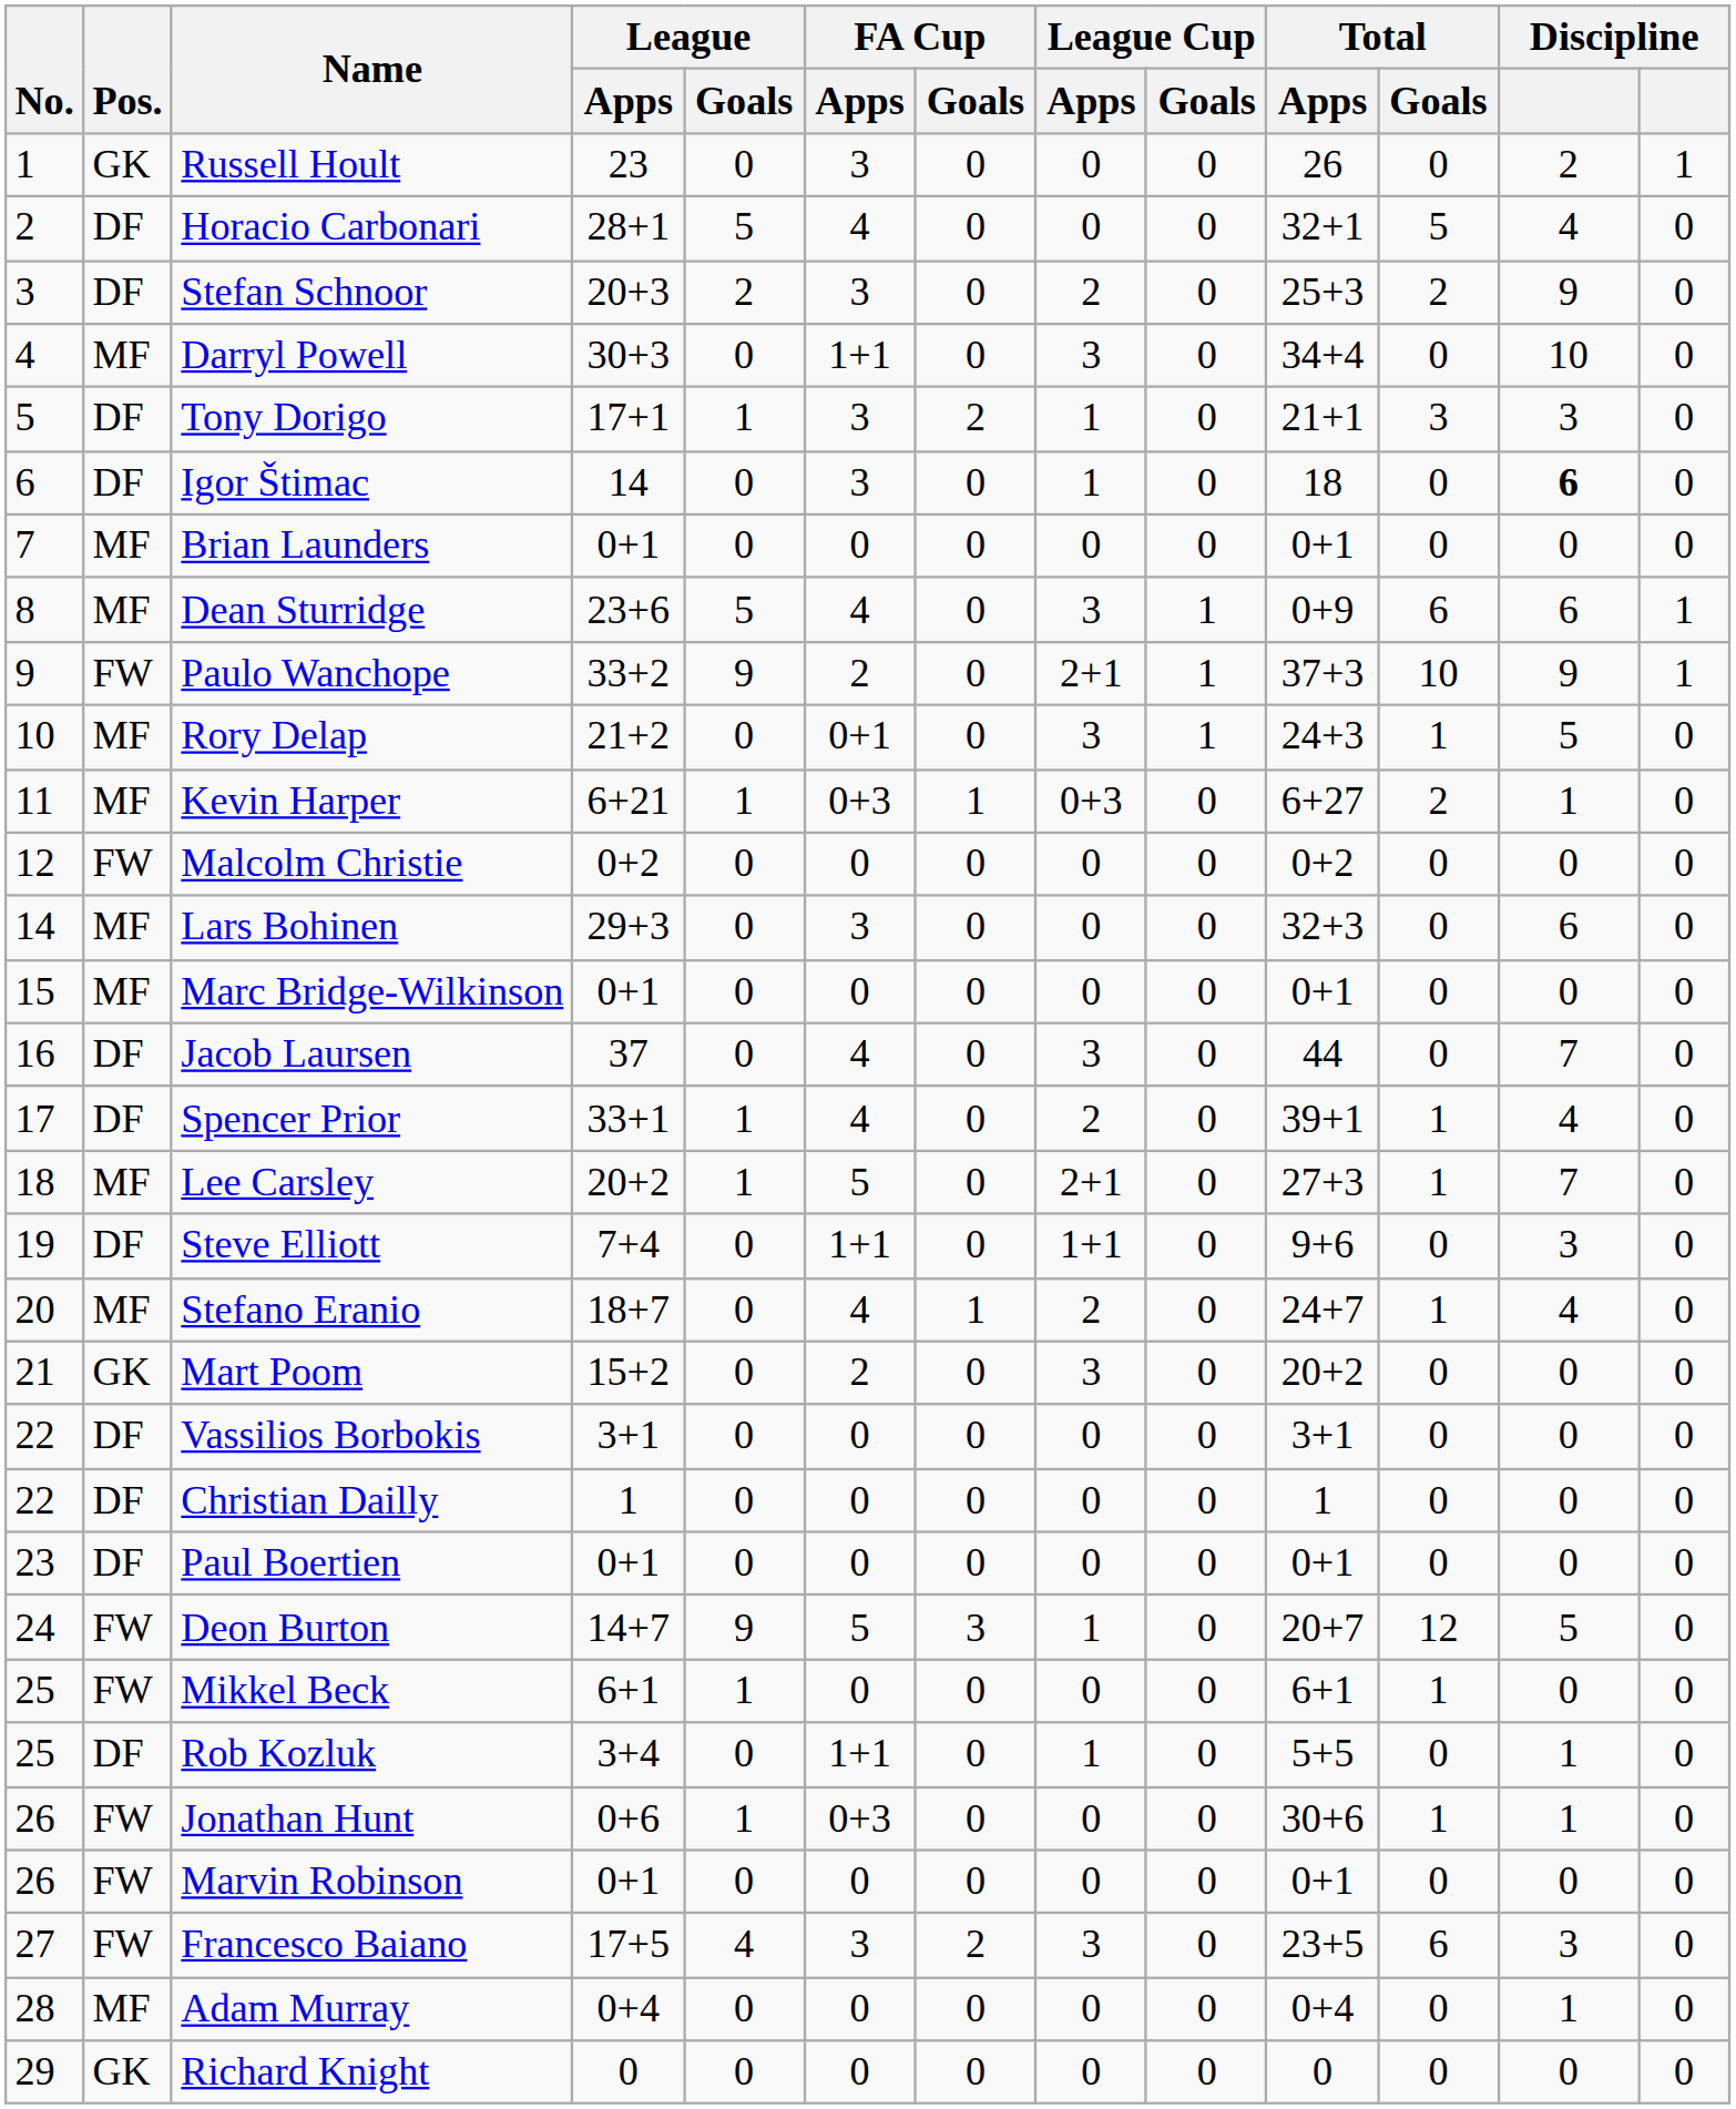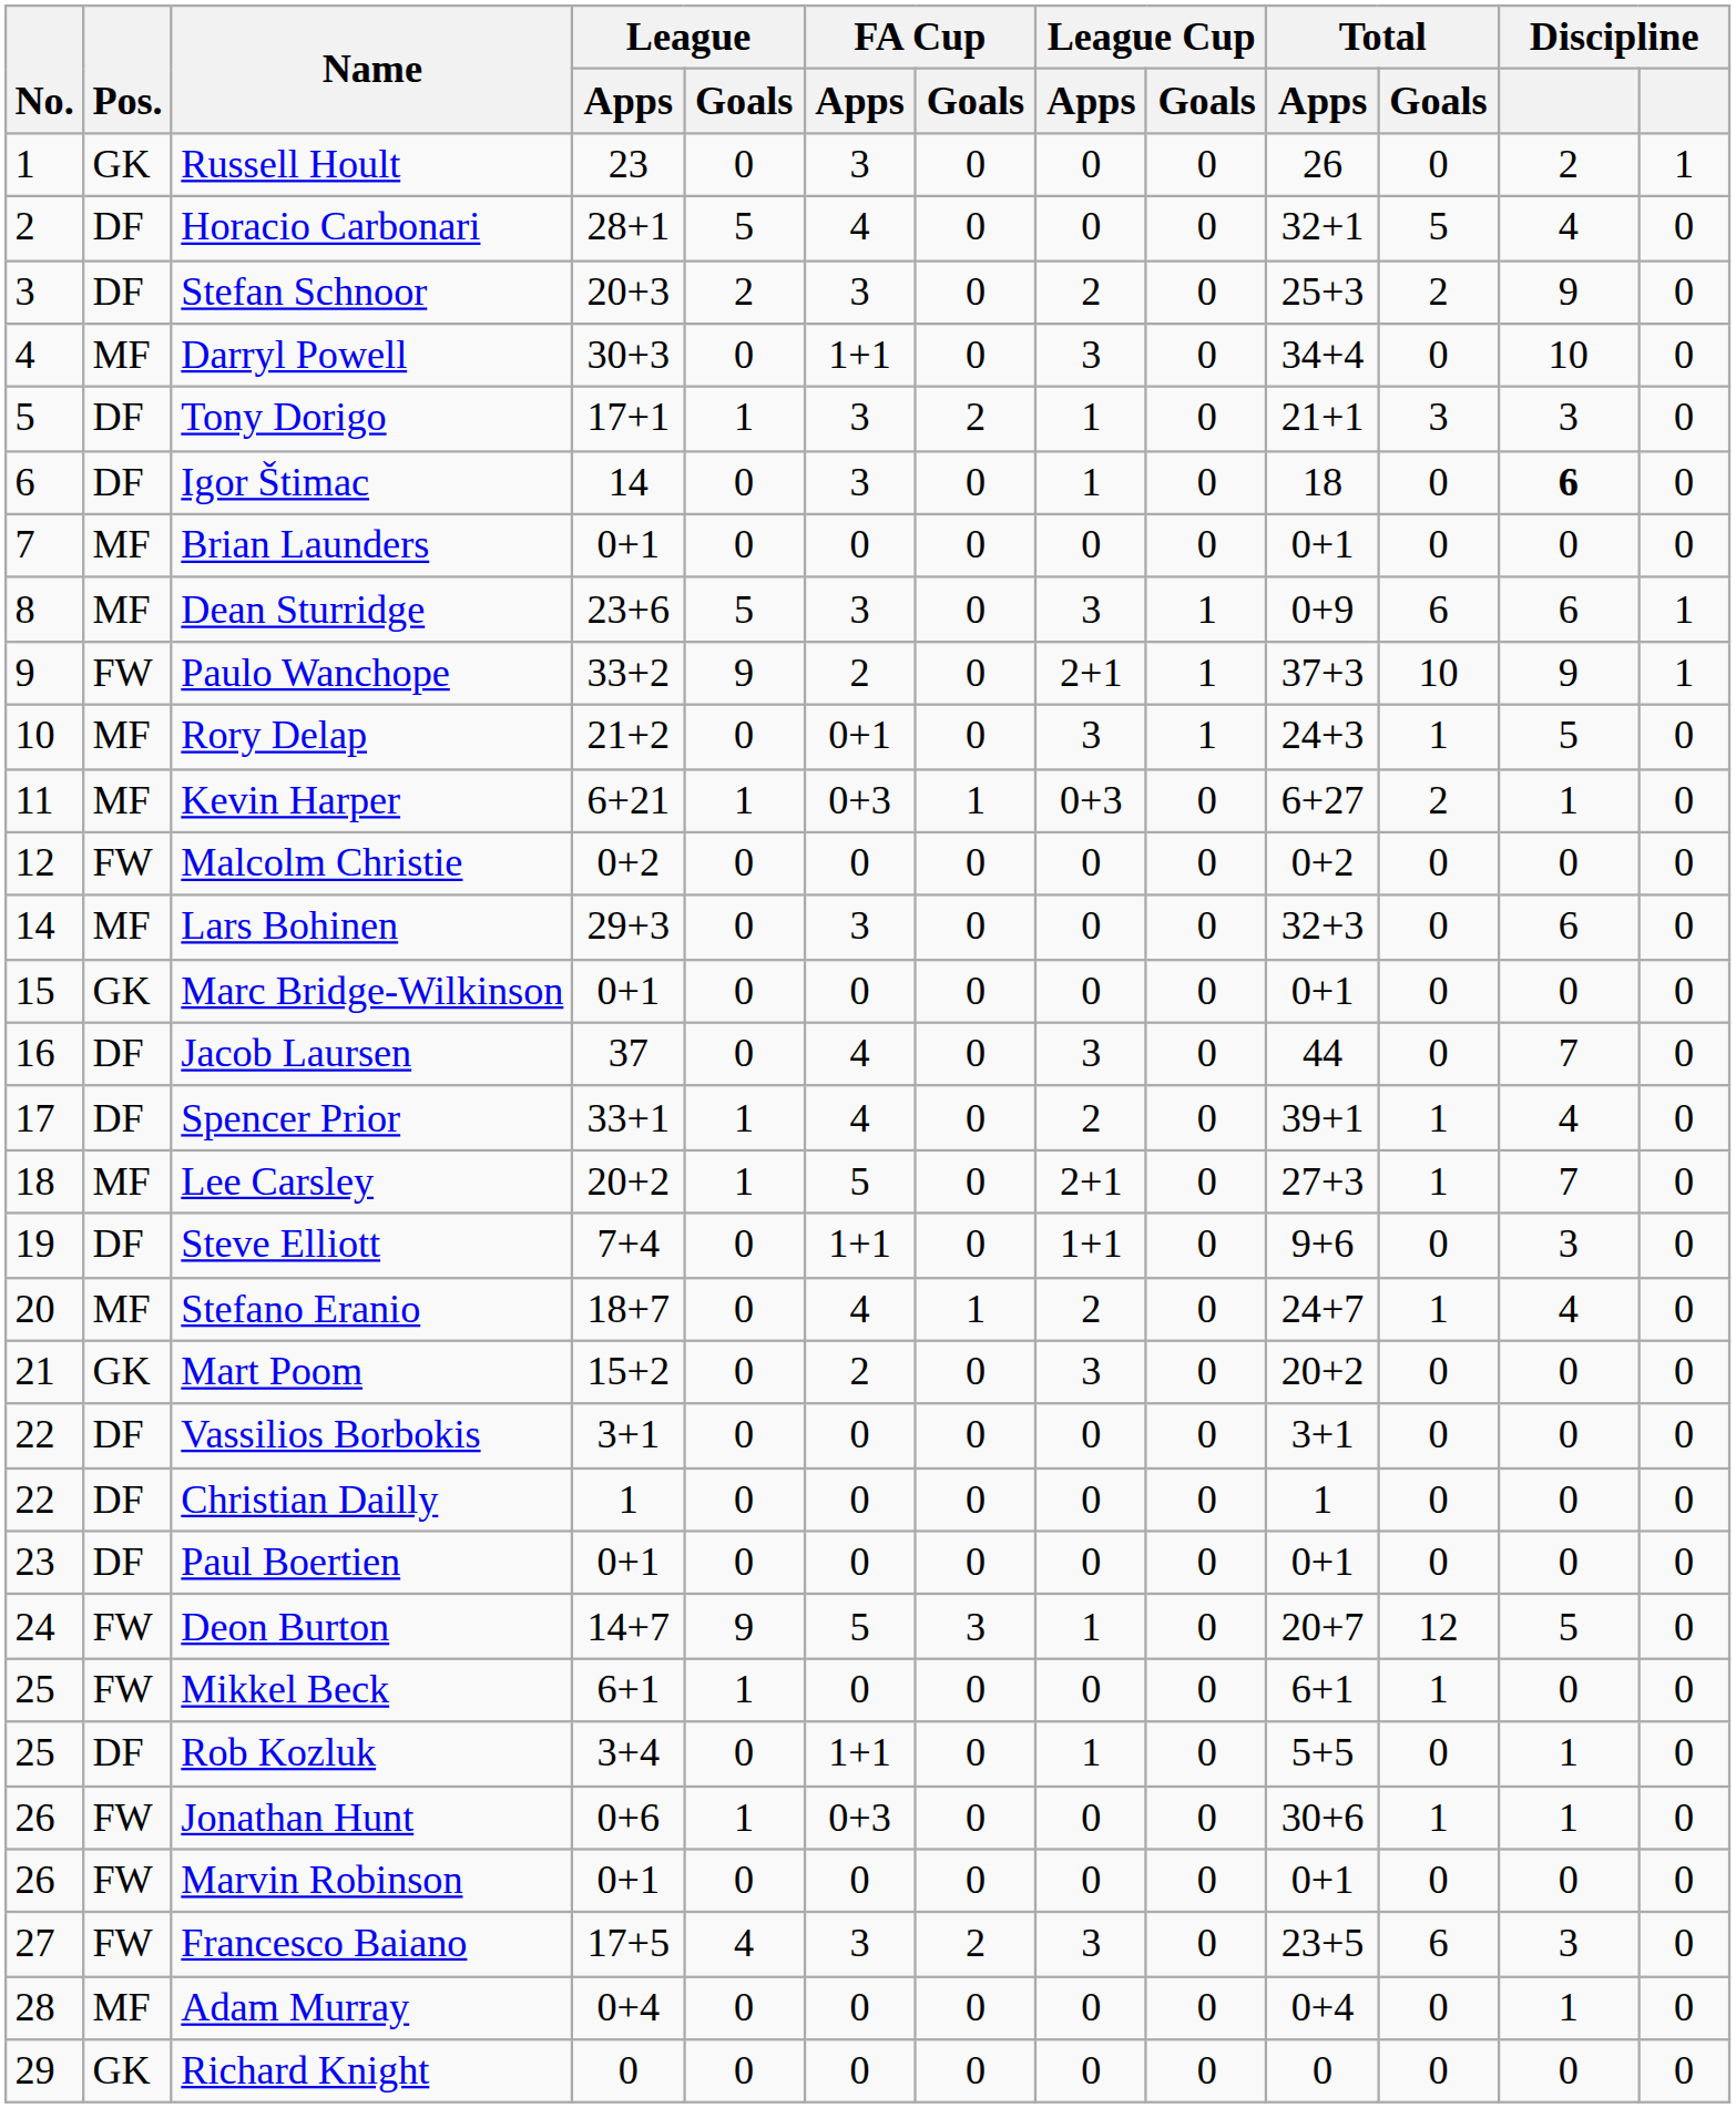Dean Sturridge | FA Cup / Apps: 4 -> 3
Marc Bridge-Wilkinson | Pos.: MF -> GK
